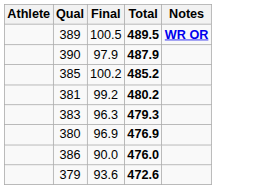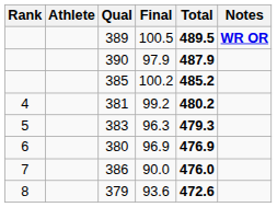+ column: Rank | 4 | 5 | 6 | 7 | 8
